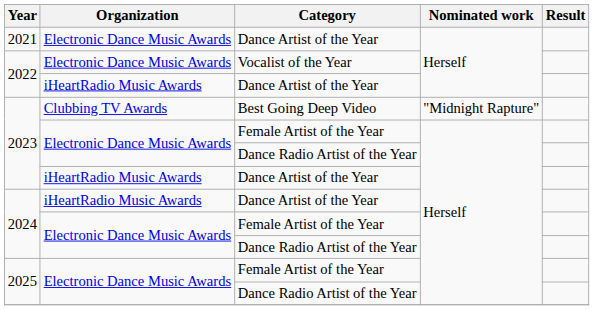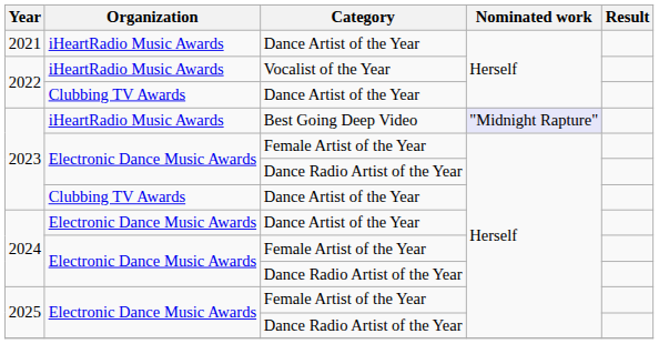2021 | Organization: Electronic Dance Music Awards -> iHeartRadio Music Awards
2022 / Vocalist of the Year | Organization: Electronic Dance Music Awards -> iHeartRadio Music Awards
2022 / Dance Artist of the Year | Organization: iHeartRadio Music Awards -> Clubbing TV Awards
2023 / Best Going Deep Video | Organization: Clubbing TV Awards -> iHeartRadio Music Awards
2023 / Best Going Deep Video | Nominated work: no background -> lavender background
2023 / Dance Artist of the Year | Organization: iHeartRadio Music Awards -> Clubbing TV Awards
2024 / Dance Artist of the Year | Organization: iHeartRadio Music Awards -> Electronic Dance Music Awards
